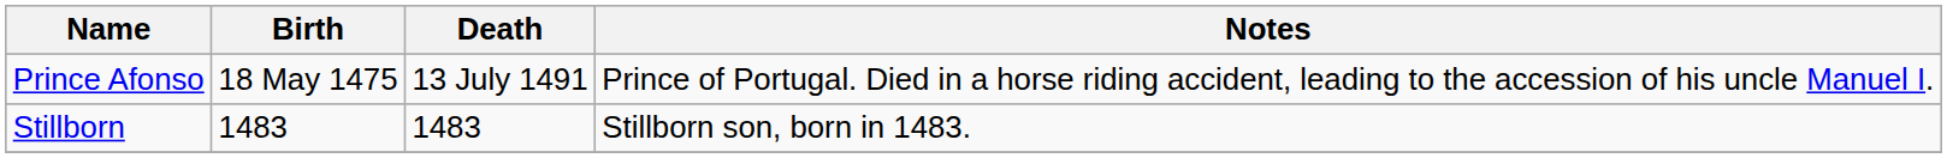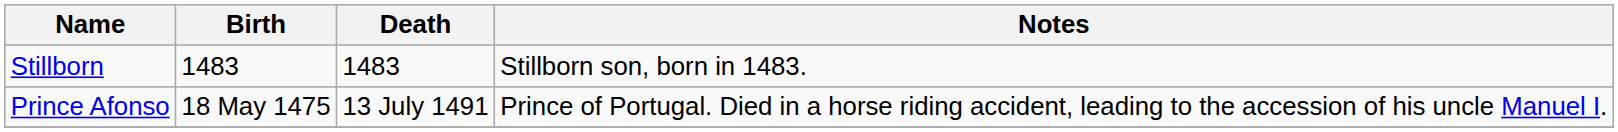rows swapped: Prince Afonso <-> Stillborn
